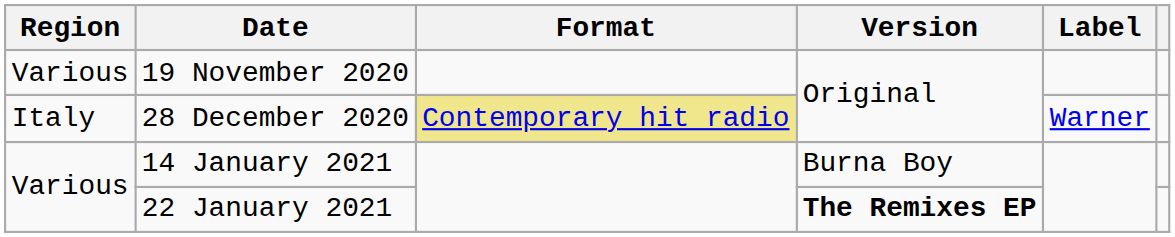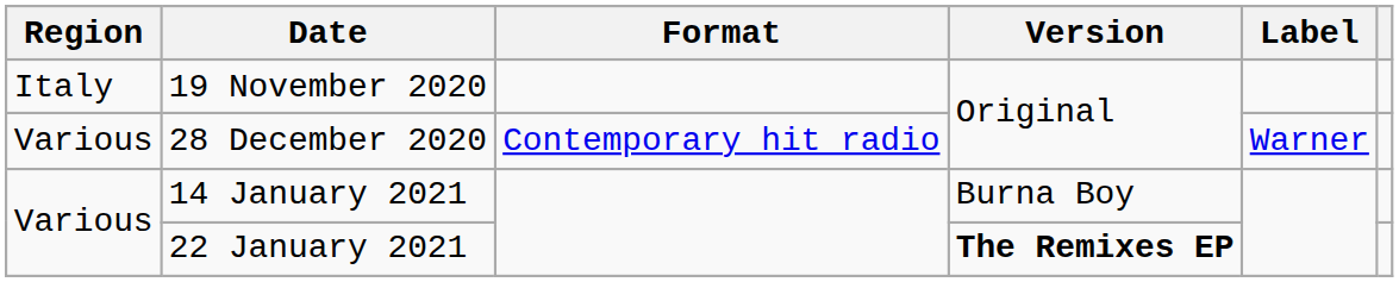19 November 2020 | Region: Various -> Italy
28 December 2020 | Region: Italy -> Various
28 December 2020 | Format: khaki background -> no background
